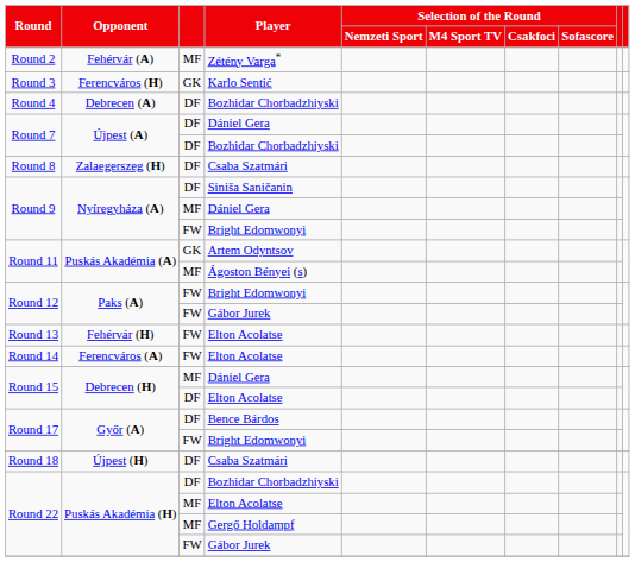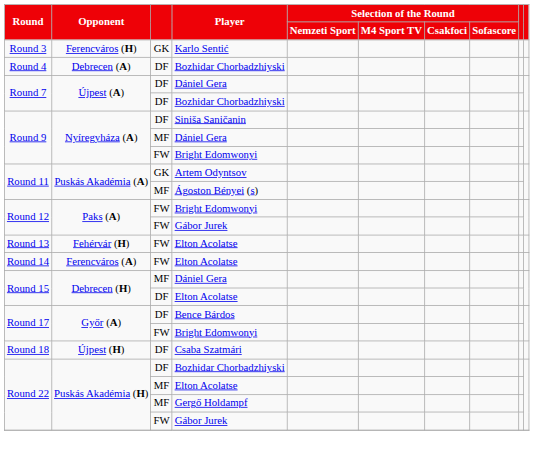- row: Round 2 | Fehérvár (A) | MF | Zétény Varga*
- row: Round 8 | Zalaegerszeg (H) | DF | Csaba Szatmári
